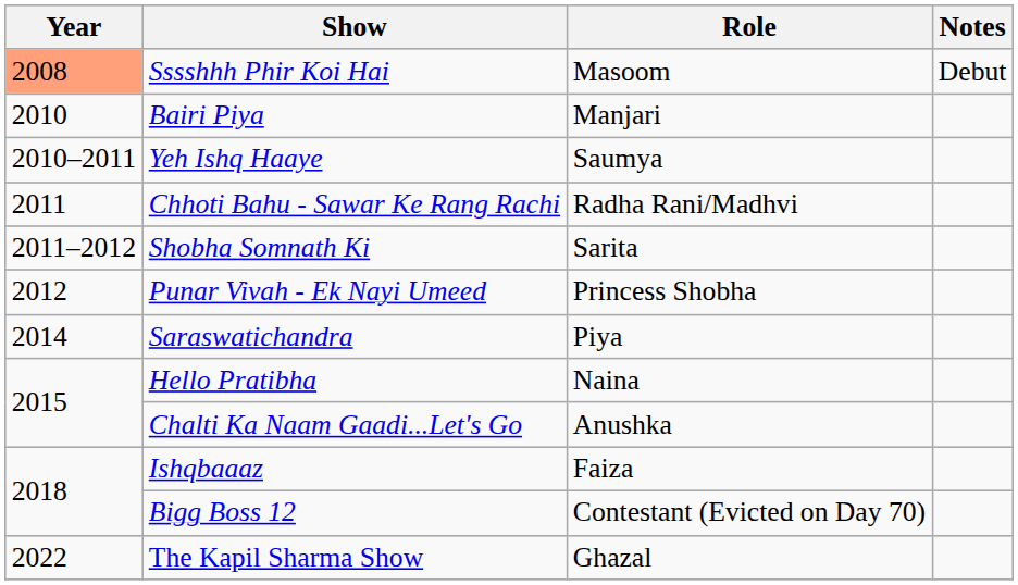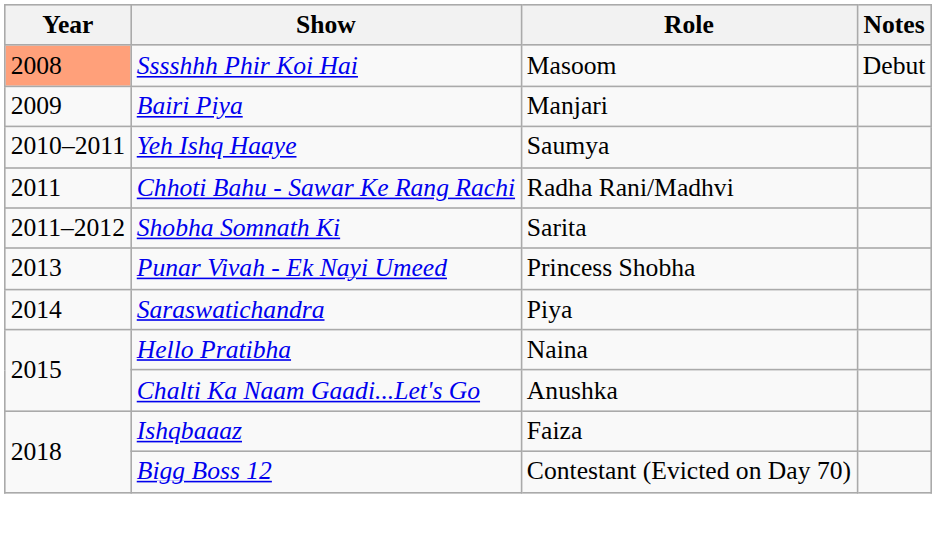Bairi Piya | Year: 2010 -> 2009
Punar Vivah - Ek Nayi Umeed | Year: 2012 -> 2013
- row: 2022 | The Kapil Sharma Show | Ghazal
